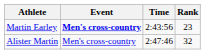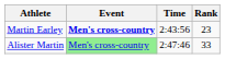Alister Martin | Event: no background -> lightgreen background
Alister Martin | Rank: 32 -> 33
